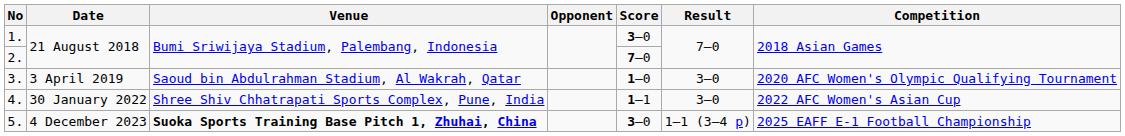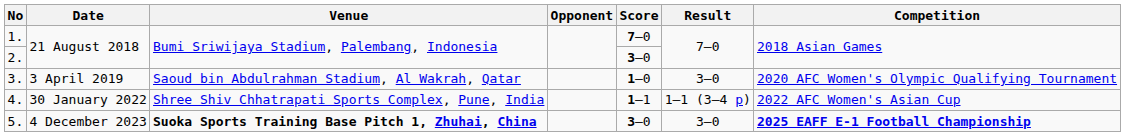1. | Score: 3–0 -> 7–0
2. | Score: 7–0 -> 3–0
4. | Result: 3–0 -> 1–1 (3–4 p)
5. | Result: 1–1 (3–4 p) -> 3–0
5. | Competition: normal -> bold
